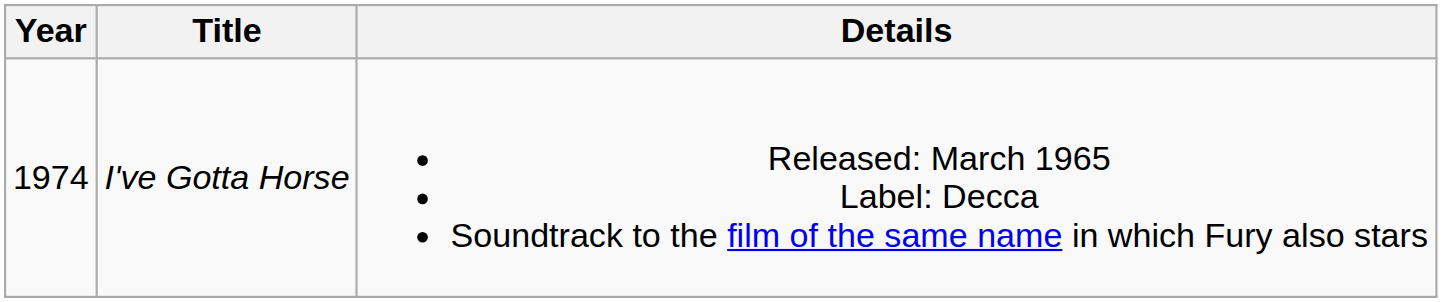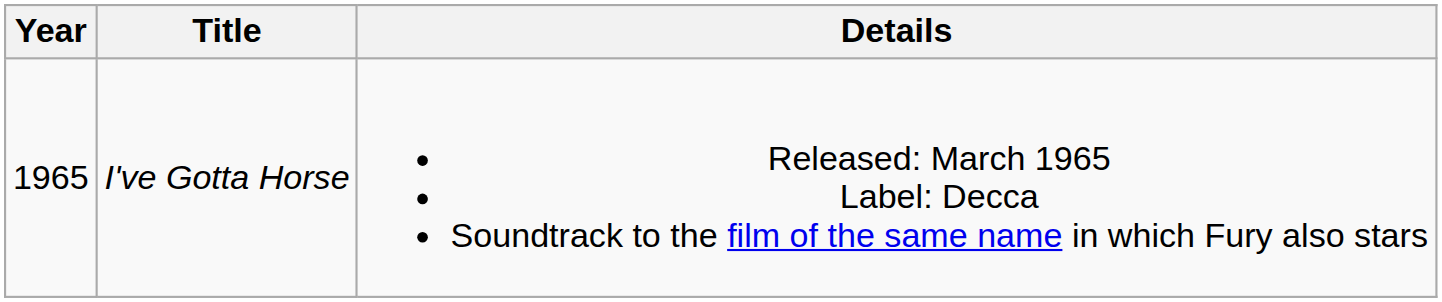I've Gotta Horse | Year: 1974 -> 1965
